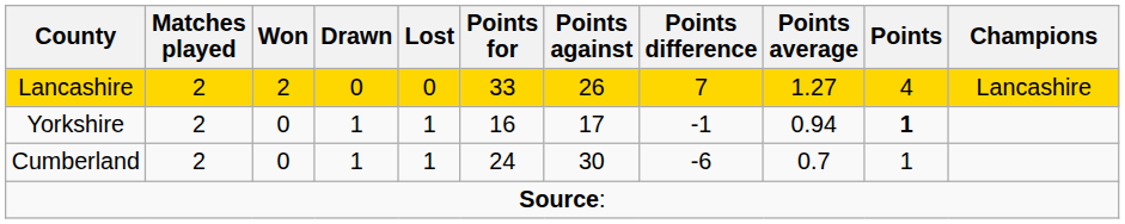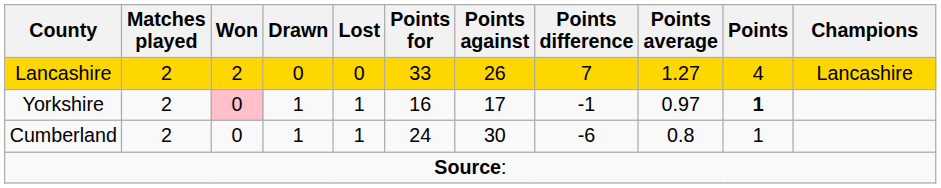Yorkshire | Won: no background -> pink background
Yorkshire | Points average: 0.94 -> 0.97
Cumberland | Points average: 0.7 -> 0.8
